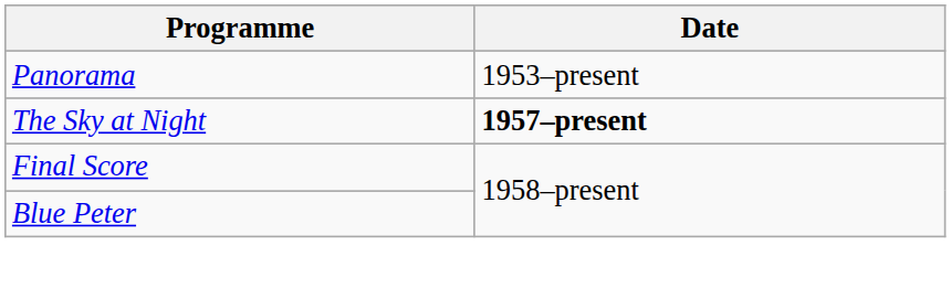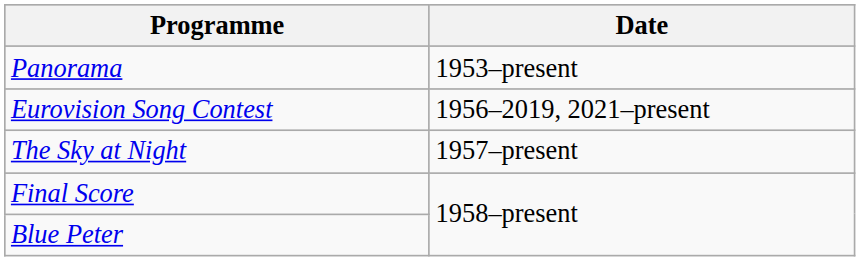+ row: Eurovision Song Contest | 1956–2019, 2021–present
The Sky at Night | Date: bold -> normal
